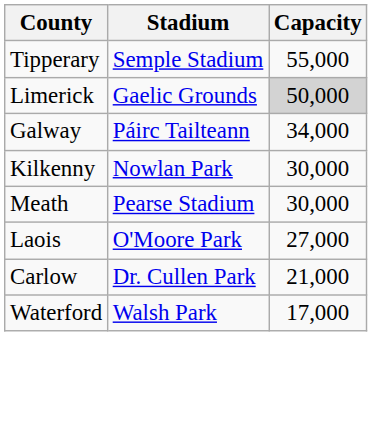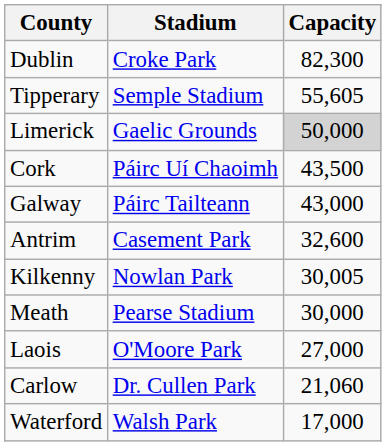+ row: Dublin | Croke Park | 82,300
Tipperary | Capacity: 55,000 -> 55,605
+ row: Cork | Páirc Uí Chaoimh | 43,500
Galway | Capacity: 34,000 -> 43,000
+ row: Antrim | Casement Park | 32,600
Kilkenny | Capacity: 30,000 -> 30,005
Carlow | Capacity: 21,000 -> 21,060
